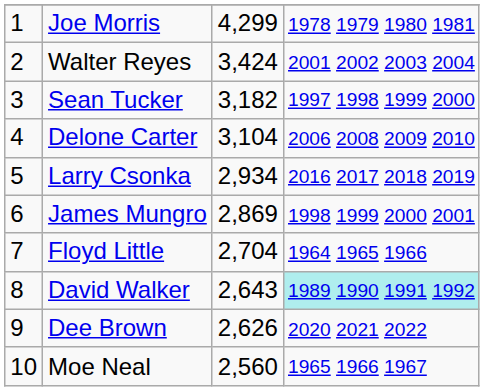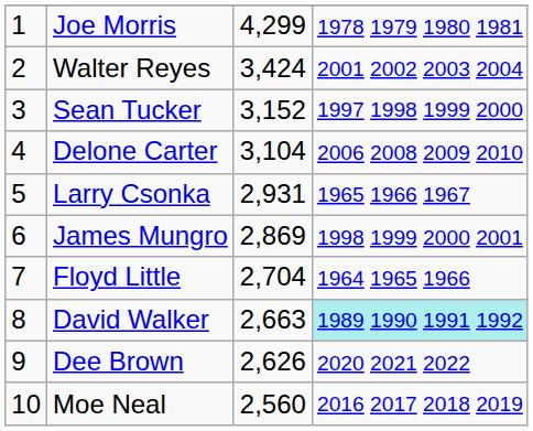Sean Tucker | column 3: 3,182 -> 3,152
Larry Csonka | column 3: 2,934 -> 2,931
Larry Csonka | column 4: 2016 2017 2018 2019 -> 1965 1966 1967
David Walker | column 3: 2,643 -> 2,663
Moe Neal | column 4: 1965 1966 1967 -> 2016 2017 2018 2019
